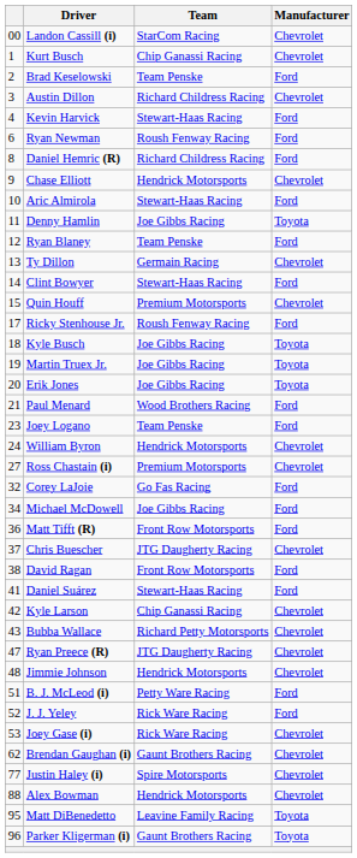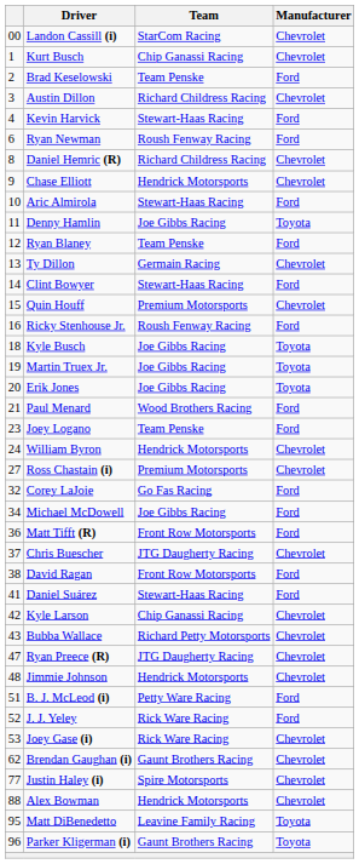Daniel Hemric (R) | Manufacturer: Ford -> Chevrolet
Ricky Stenhouse Jr. | column 1: 17 -> 16
